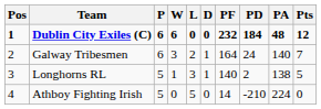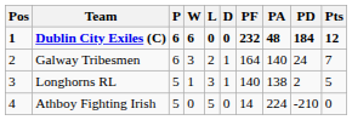columns swapped: PA <-> PD
